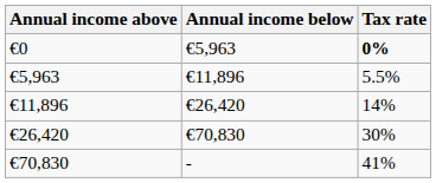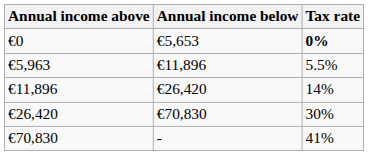€0 | Annual income below: €5,963 -> €5,653
